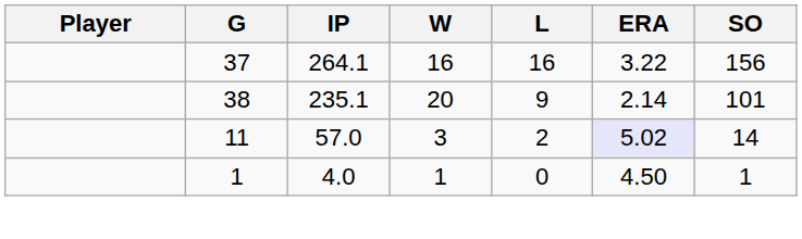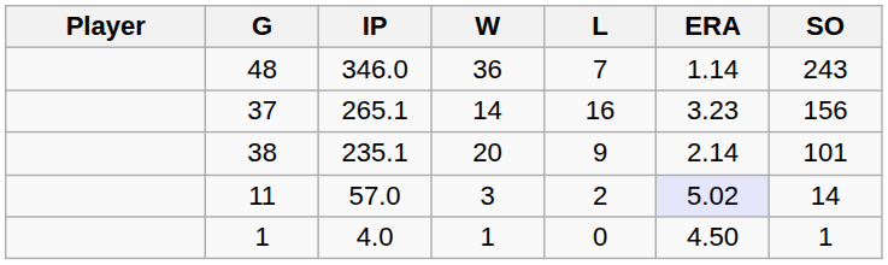+ row: 48 | 346.0 | 36 | 7 | 1.14 | 243
37 | IP: 264.1 -> 265.1
37 | W: 16 -> 14
37 | ERA: 3.22 -> 3.23
